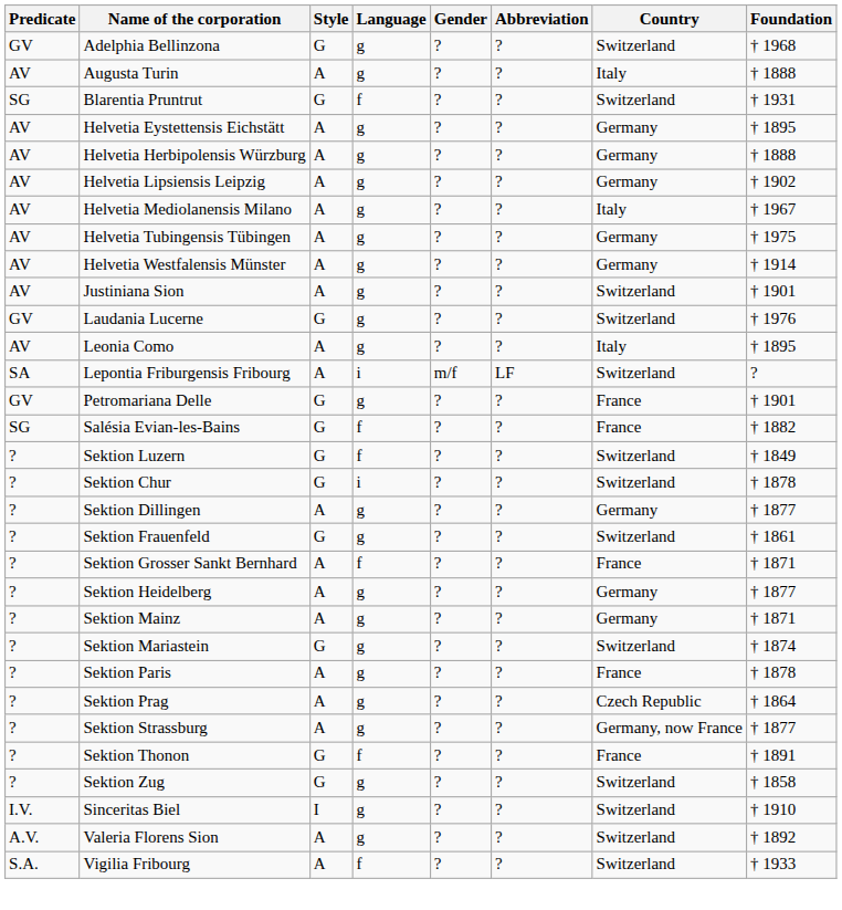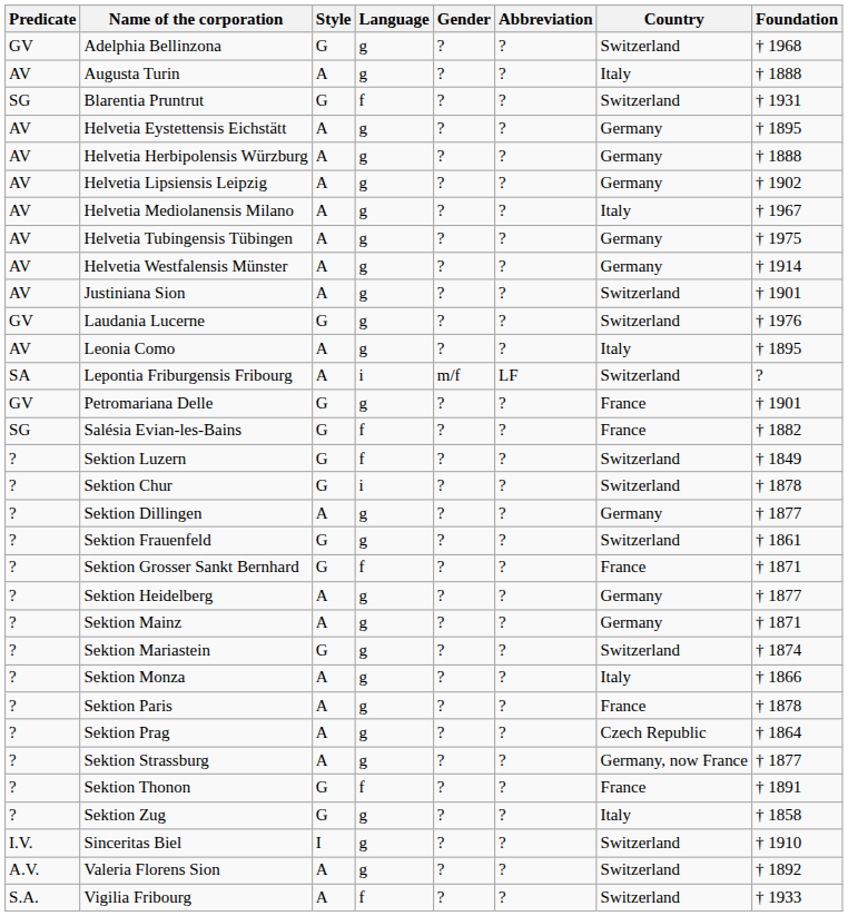Sektion Grosser Sankt Bernhard | Style: A -> G
+ row: ? | Sektion Monza | A | g | ? | ? | Italy | † 1866
Sektion Zug | Country: Switzerland -> Italy
